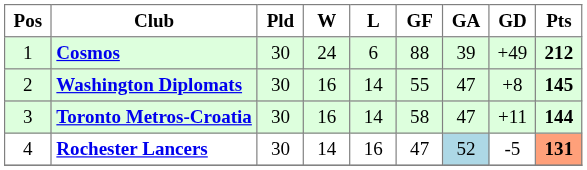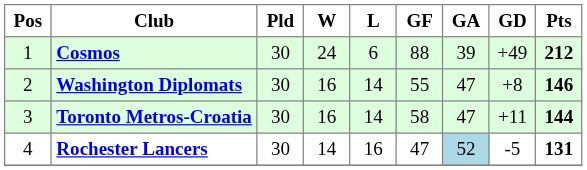Washington Diplomats | Pts: 145 -> 146
Rochester Lancers | Pts: lightsalmon background -> no background
